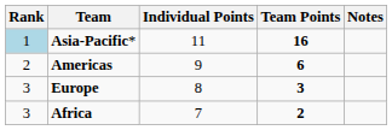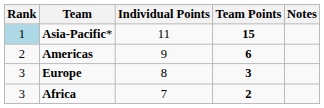Asia-Pacific* | Team Points: 16 -> 15
